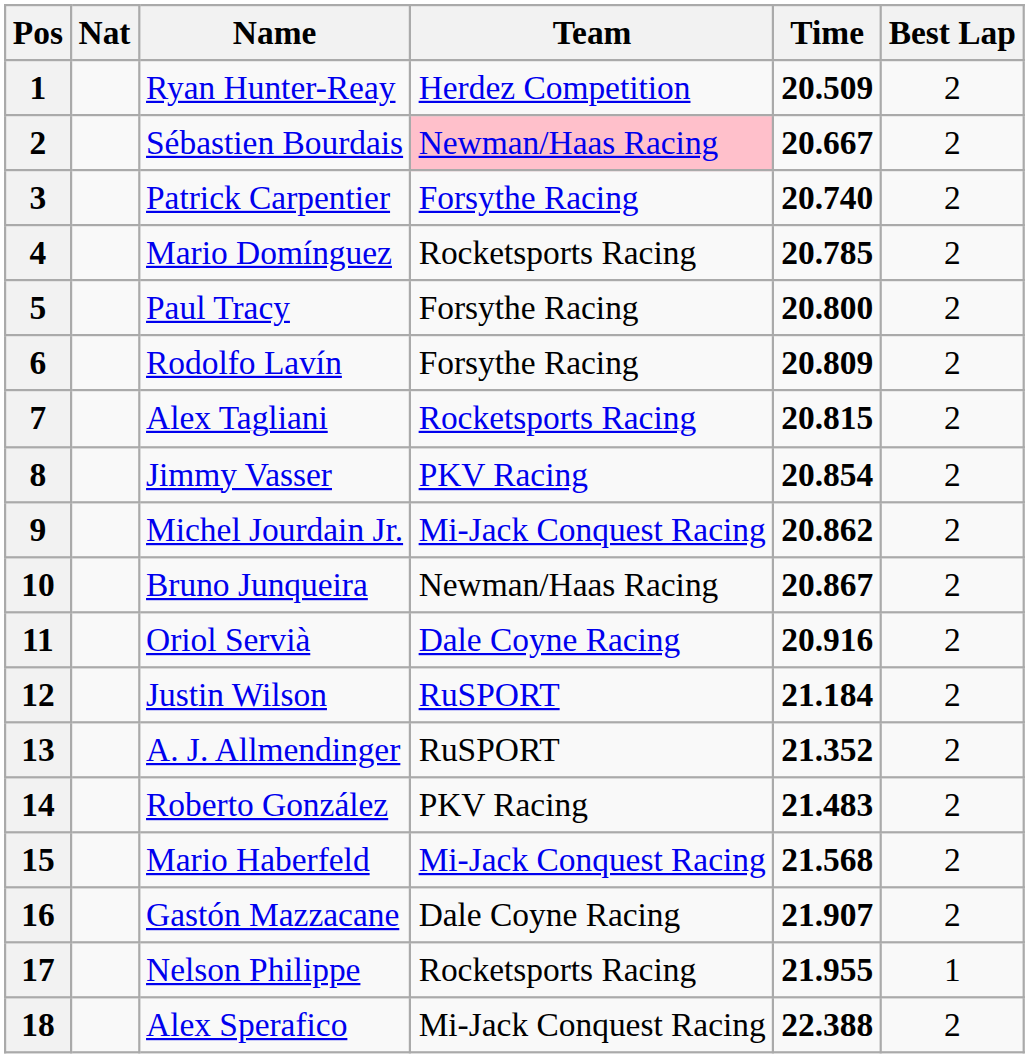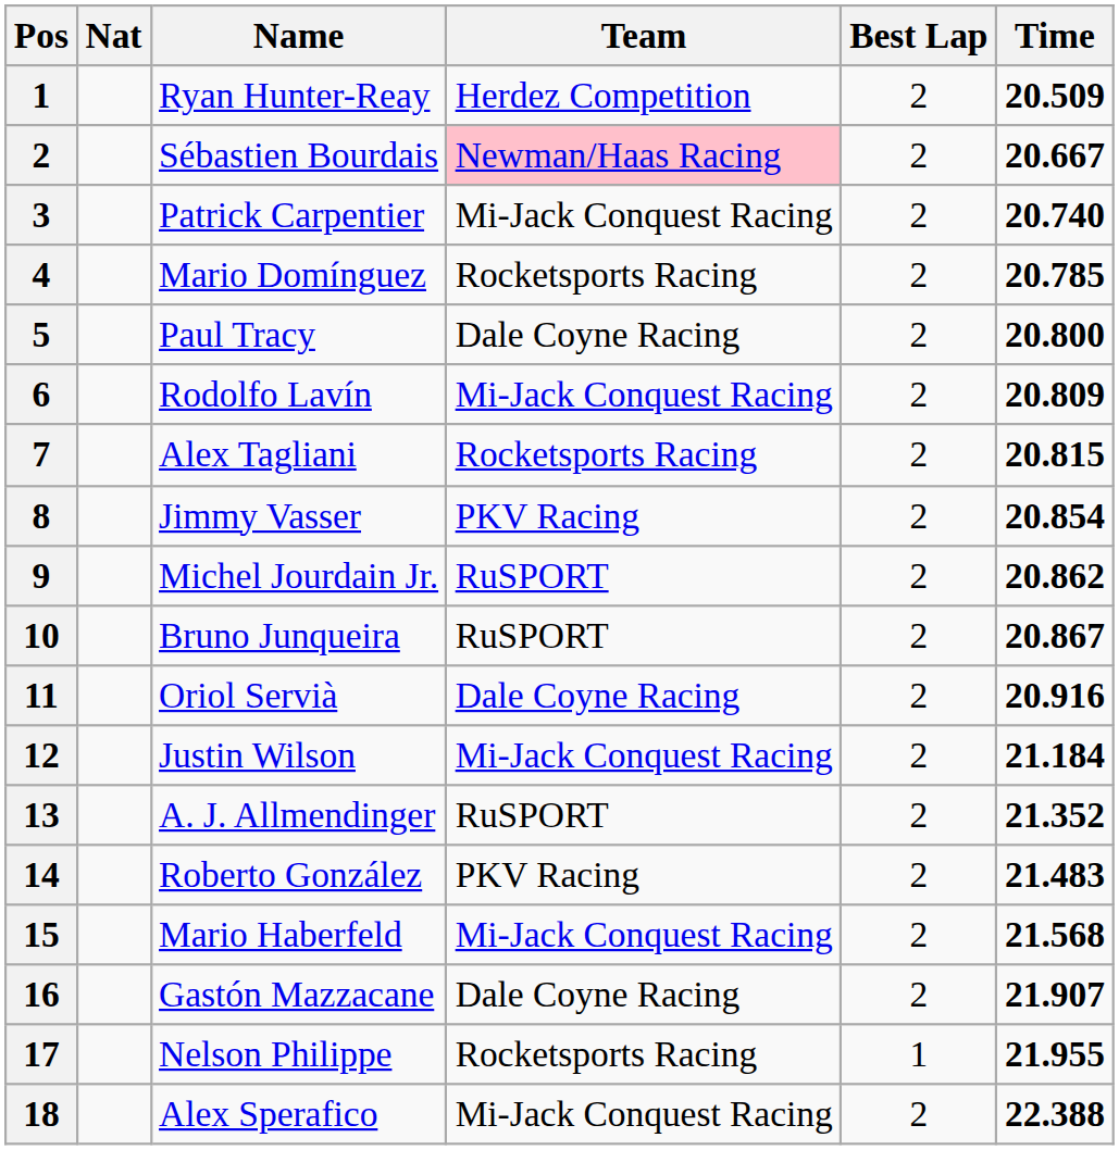columns swapped: Best Lap <-> Time
Patrick Carpentier | Team: Forsythe Racing -> Mi-Jack Conquest Racing
Paul Tracy | Team: Forsythe Racing -> Dale Coyne Racing
Rodolfo Lavín | Team: Forsythe Racing -> Mi-Jack Conquest Racing
Michel Jourdain Jr. | Team: Mi-Jack Conquest Racing -> RuSPORT
Bruno Junqueira | Team: Newman/Haas Racing -> RuSPORT
Justin Wilson | Team: RuSPORT -> Mi-Jack Conquest Racing
